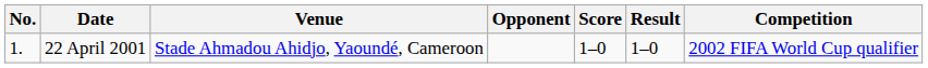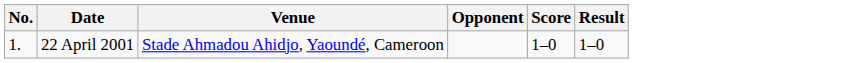- column: Competition | 2002 FIFA World Cup qualifier
